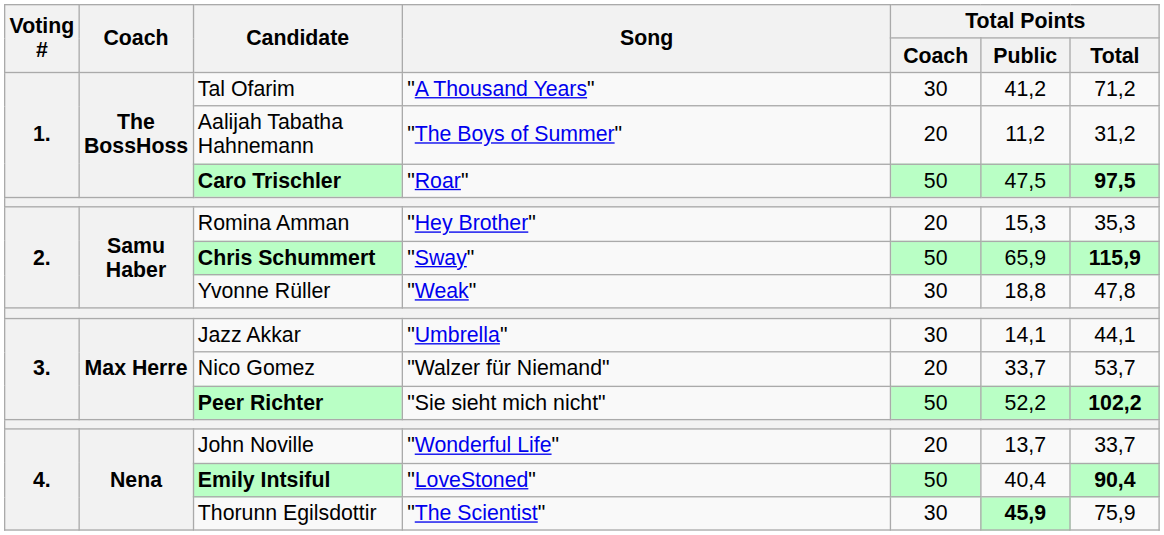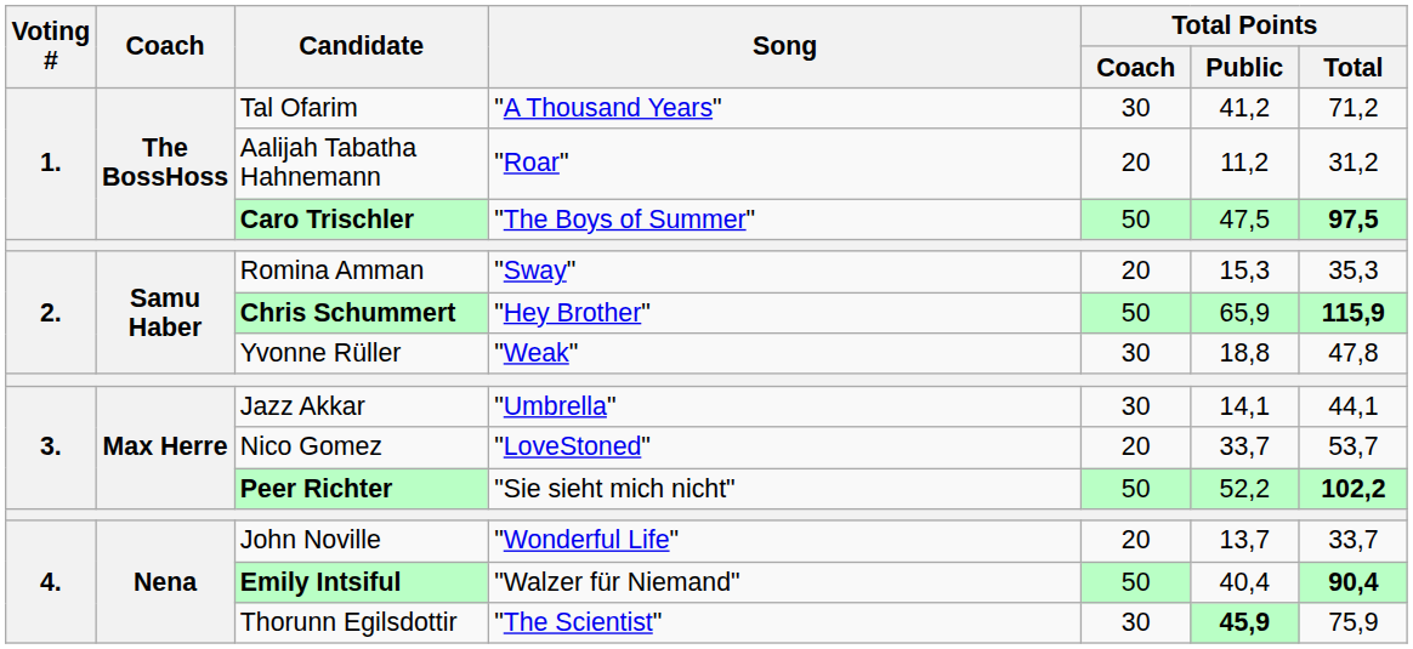Aalijah Tabatha Hahnemann | Song: "The Boys of Summer" -> "Roar"
Caro Trischler | Song: "Roar" -> "The Boys of Summer"
Romina Amman | Song: "Hey Brother" -> "Sway"
Chris Schummert | Song: "Sway" -> "Hey Brother"
Nico Gomez | Song: "Walzer für Niemand" -> "LoveStoned"
Emily Intsiful | Song: "LoveStoned" -> "Walzer für Niemand"
